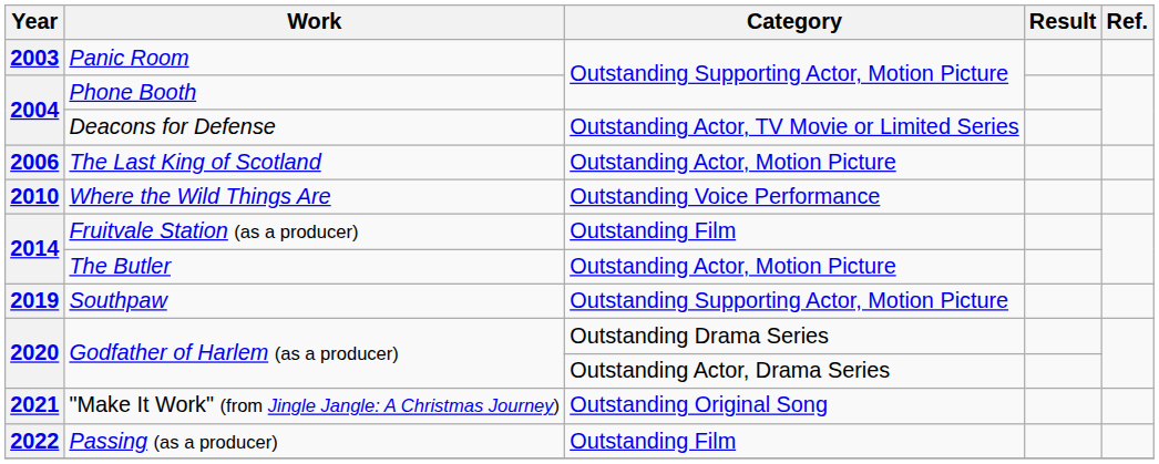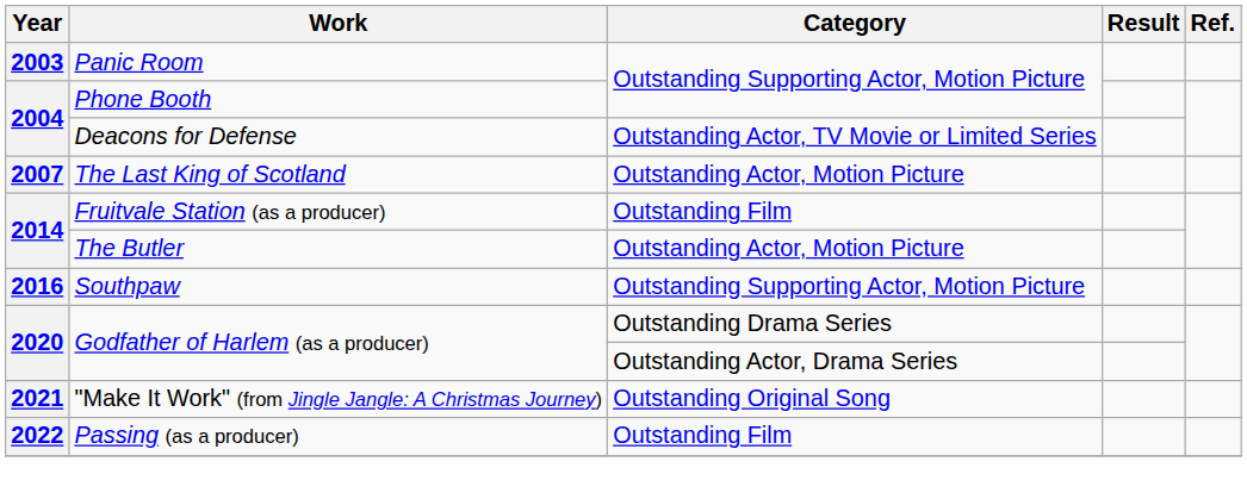The Last King of Scotland | Year: 2006 -> 2007
- row: 2010 | Where the Wild Things Are | Outstanding Voice Performance
Southpaw | Year: 2019 -> 2016
